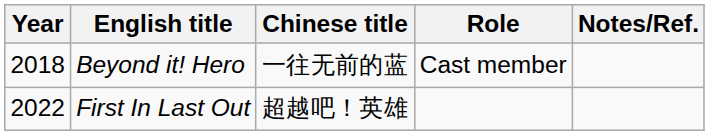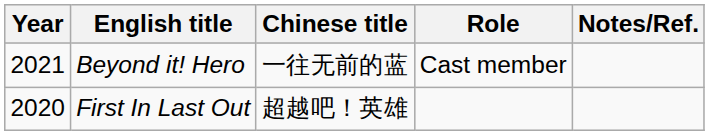Beyond it! Hero | Year: 2018 -> 2021
First In Last Out | Year: 2022 -> 2020
